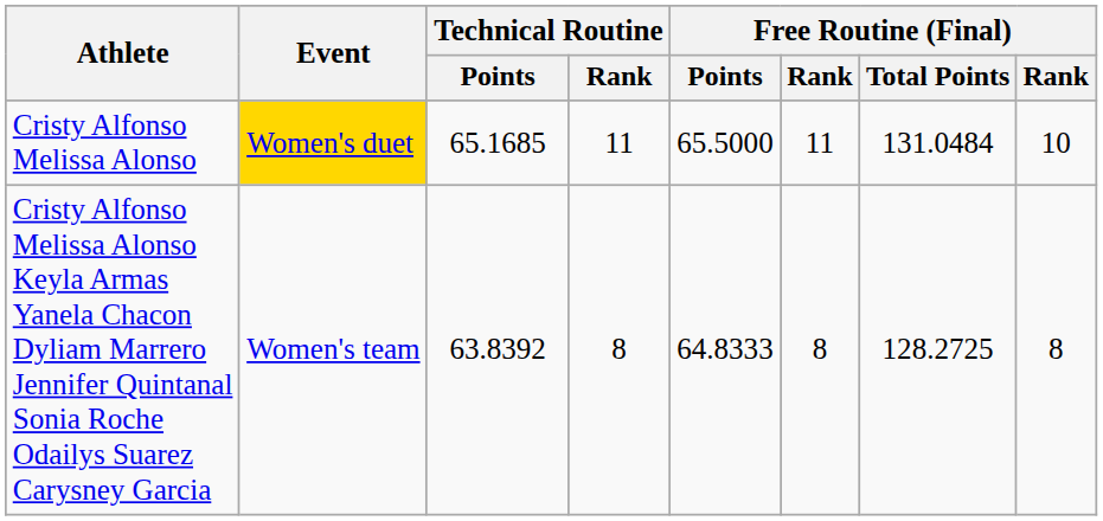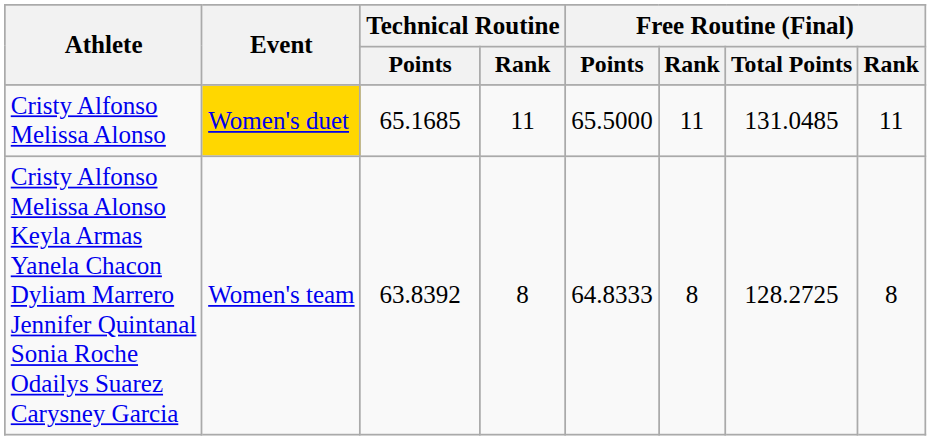Cristy Alfonso Melissa Alonso | Free Routine (Final) / Total Points: 131.0484 -> 131.0485
Cristy Alfonso Melissa Alonso | column 8: 10 -> 11
